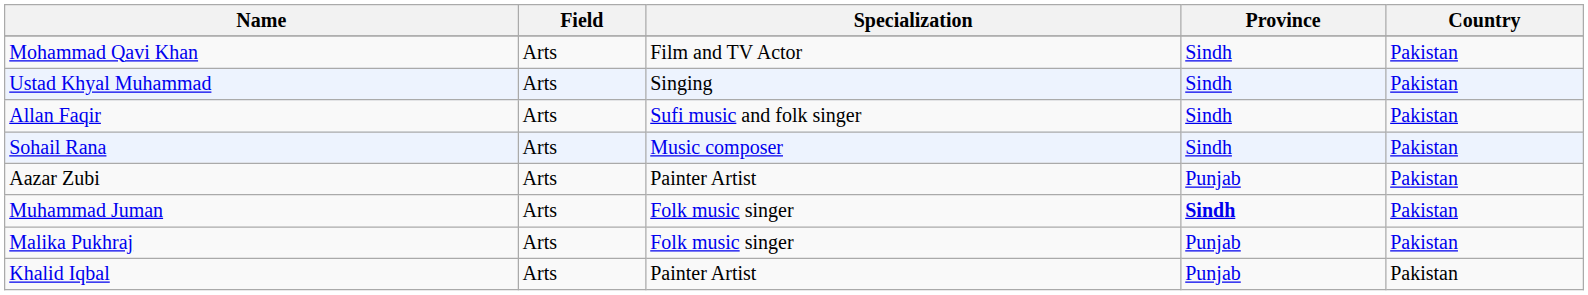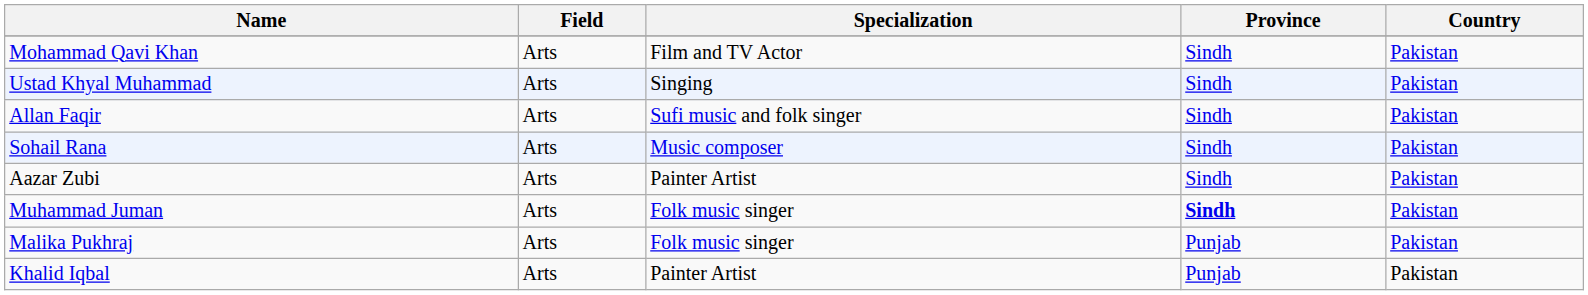Aazar Zubi | Province: Punjab -> Sindh
